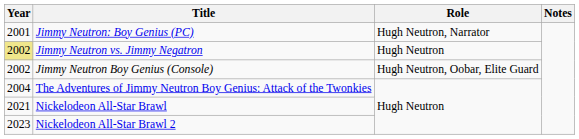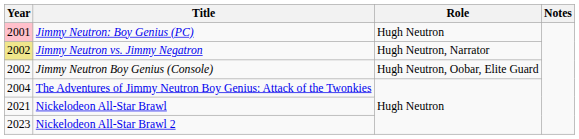Jimmy Neutron: Boy Genius (PC) | Year: no background -> pink background
Jimmy Neutron: Boy Genius (PC) | Role: Hugh Neutron, Narrator -> Hugh Neutron
Jimmy Neutron vs. Jimmy Negatron | Role: Hugh Neutron -> Hugh Neutron, Narrator
